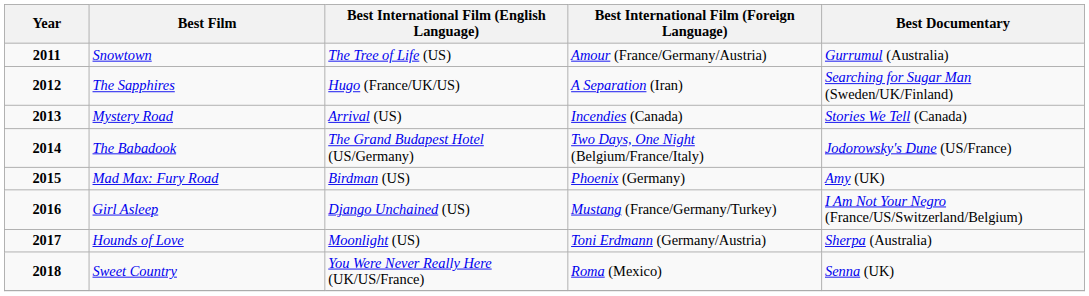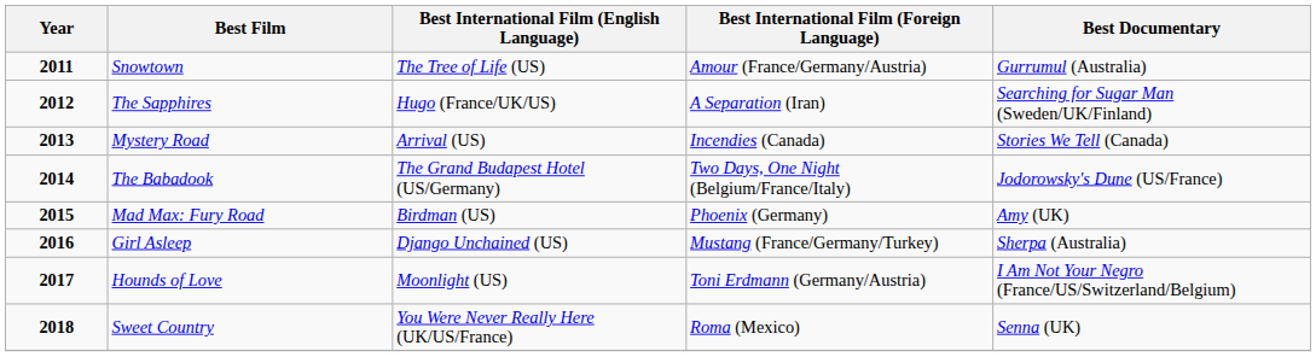Girl Asleep | Best Documentary: I Am Not Your Negro (France/US/Switzerland/Belgium) -> Sherpa (Australia)
Hounds of Love | Best Documentary: Sherpa (Australia) -> I Am Not Your Negro (France/US/Switzerland/Belgium)
